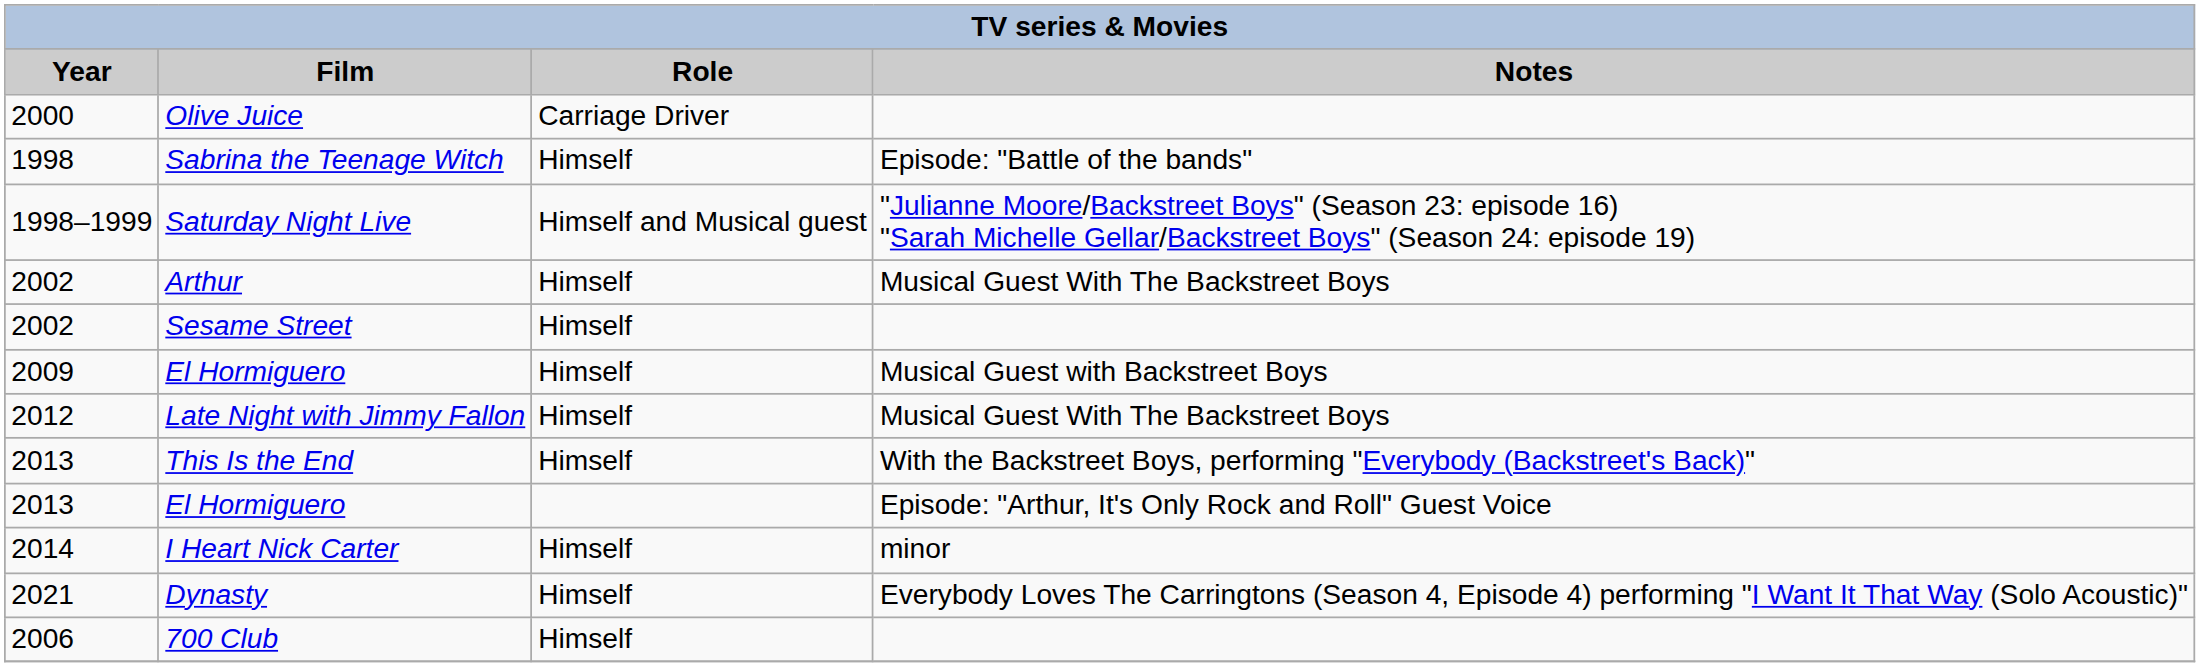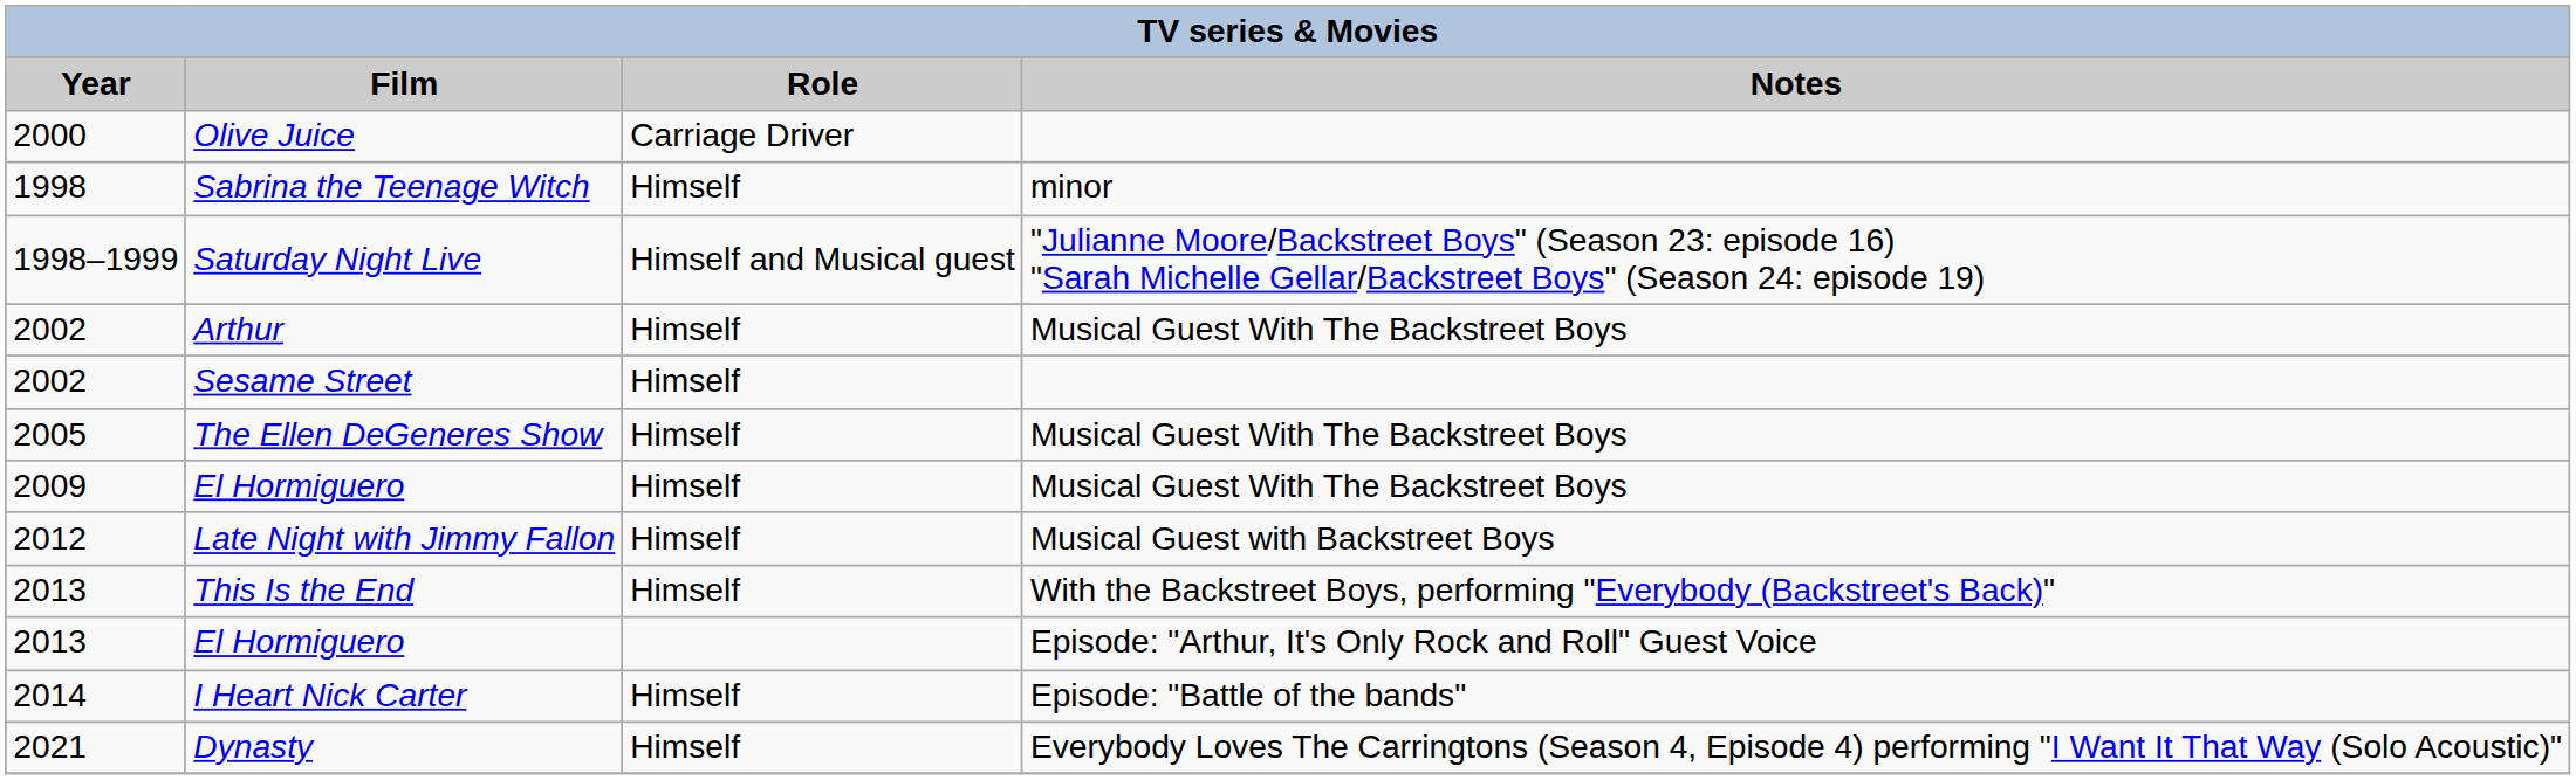Sabrina the Teenage Witch | Notes: Episode: "Battle of the bands" -> minor
+ row: 2005 | The Ellen DeGeneres Show | Himself | Musical Guest With The Backstreet Boys
2009 / El Hormiguero | Notes: Musical Guest with Backstreet Boys -> Musical Guest With The Backstreet Boys
Late Night with Jimmy Fallon | Notes: Musical Guest With The Backstreet Boys -> Musical Guest with Backstreet Boys
I Heart Nick Carter | Notes: minor -> Episode: "Battle of the bands"
- row: 2006 | 700 Club | Himself
